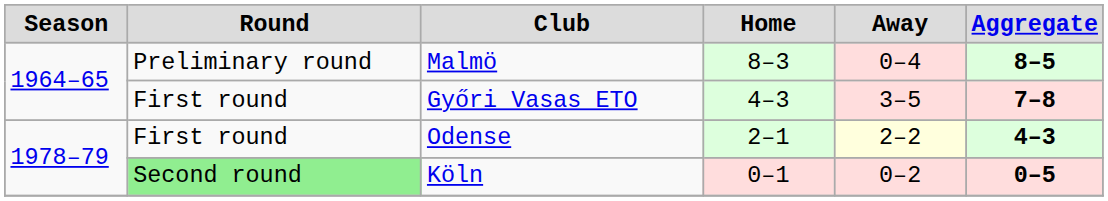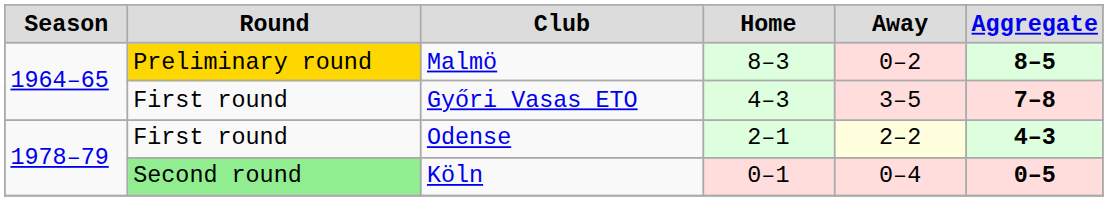Malmö | Round: no background -> gold background
Malmö | Away: 0–4 -> 0–2
Köln | Away: 0–2 -> 0–4
